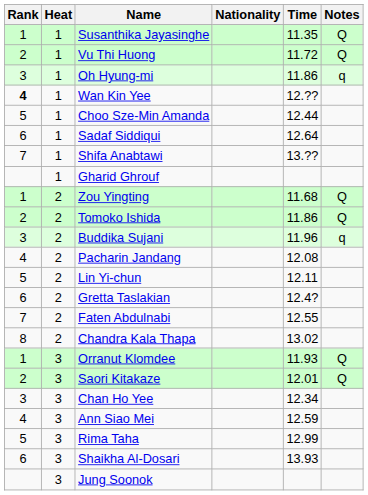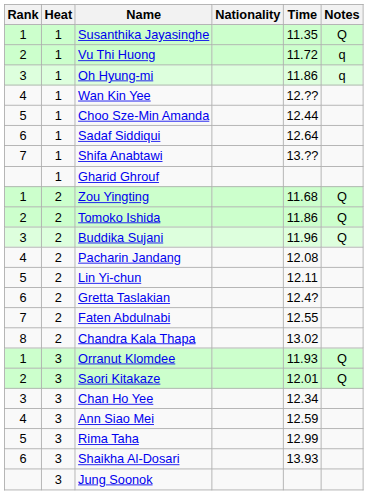Vu Thi Huong | Notes: Q -> q
Wan Kin Yee | Rank: bold -> normal
Buddika Sujani | Notes: q -> Q
